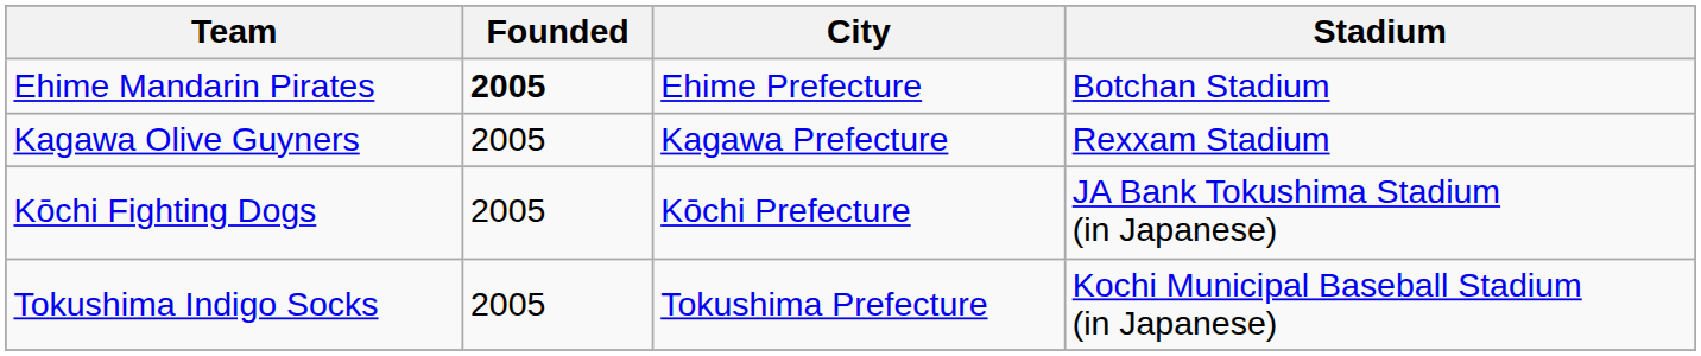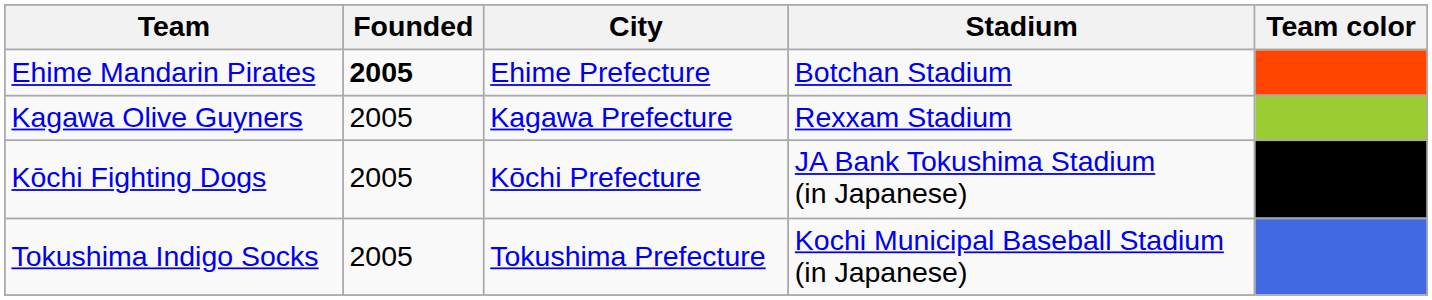+ column: Team color
